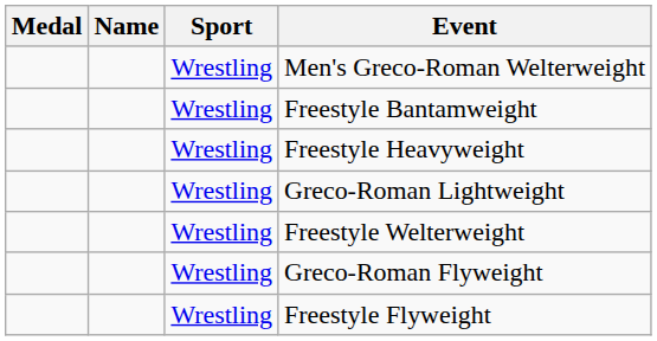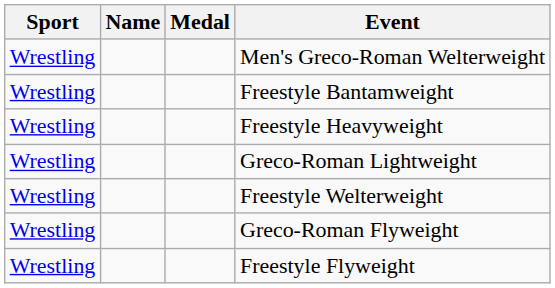columns swapped: Medal <-> Sport
